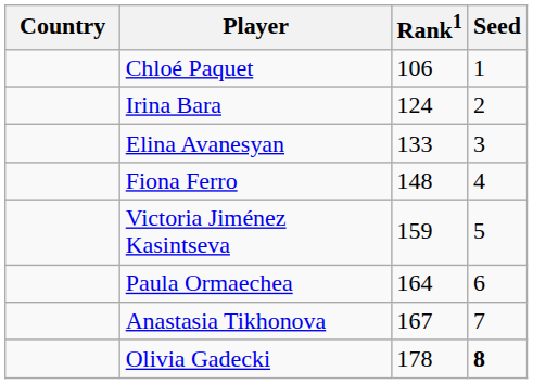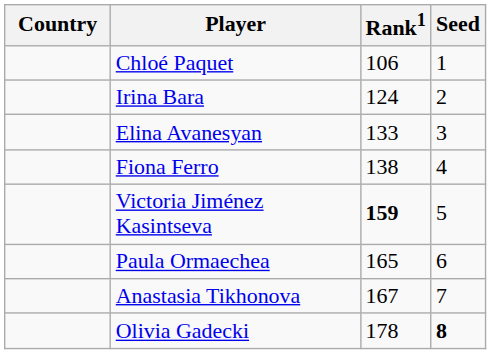Fiona Ferro | Rank1: 148 -> 138
Victoria Jiménez Kasintseva | Rank1: normal -> bold
Paula Ormaechea | Rank1: 164 -> 165
